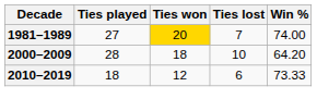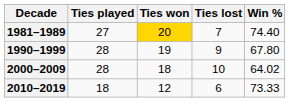1981–1989 | Win %: 74.00 -> 74.40
+ row: 1990–1999 | 28 | 19 | 9 | 67.80
2000–2009 | Win %: 64.20 -> 64.02
